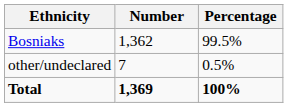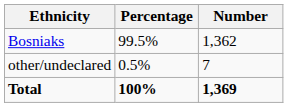columns swapped: Number <-> Percentage
